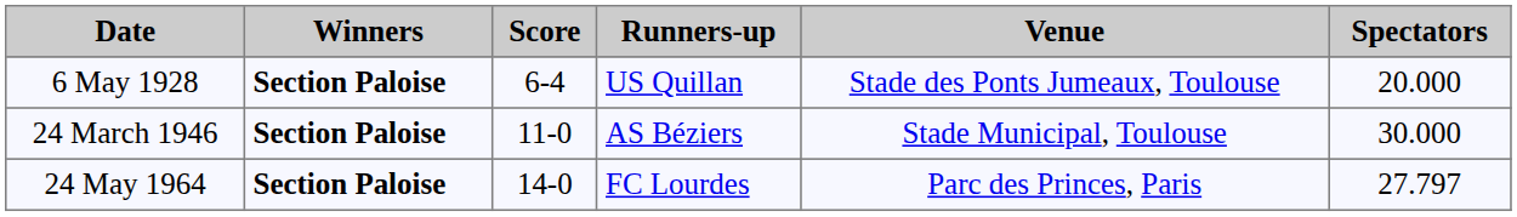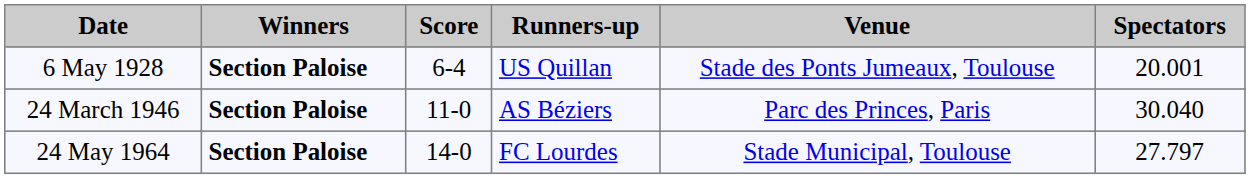6 May 1928 | Spectators: 20.000 -> 20.001
24 March 1946 | Venue: Stade Municipal, Toulouse -> Parc des Princes, Paris
24 March 1946 | Spectators: 30.000 -> 30.040
24 May 1964 | Venue: Parc des Princes, Paris -> Stade Municipal, Toulouse
